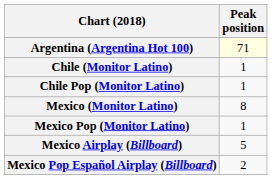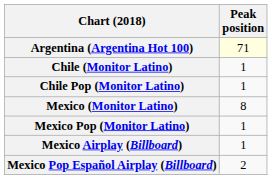Mexico Airplay (Billboard) | Peak position: 5 -> 1
